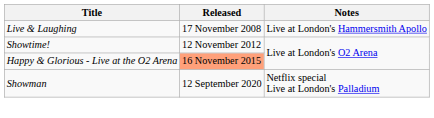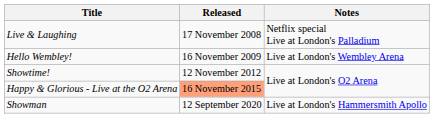Live & Laughing | Notes: Live at London's Hammersmith Apollo -> Netflix special Live at London's Palladium
+ row: Hello Wembley! | 16 November 2009 | Live at London's Wembley Arena
Showman | Notes: Netflix special Live at London's Palladium -> Live at London's Hammersmith Apollo
